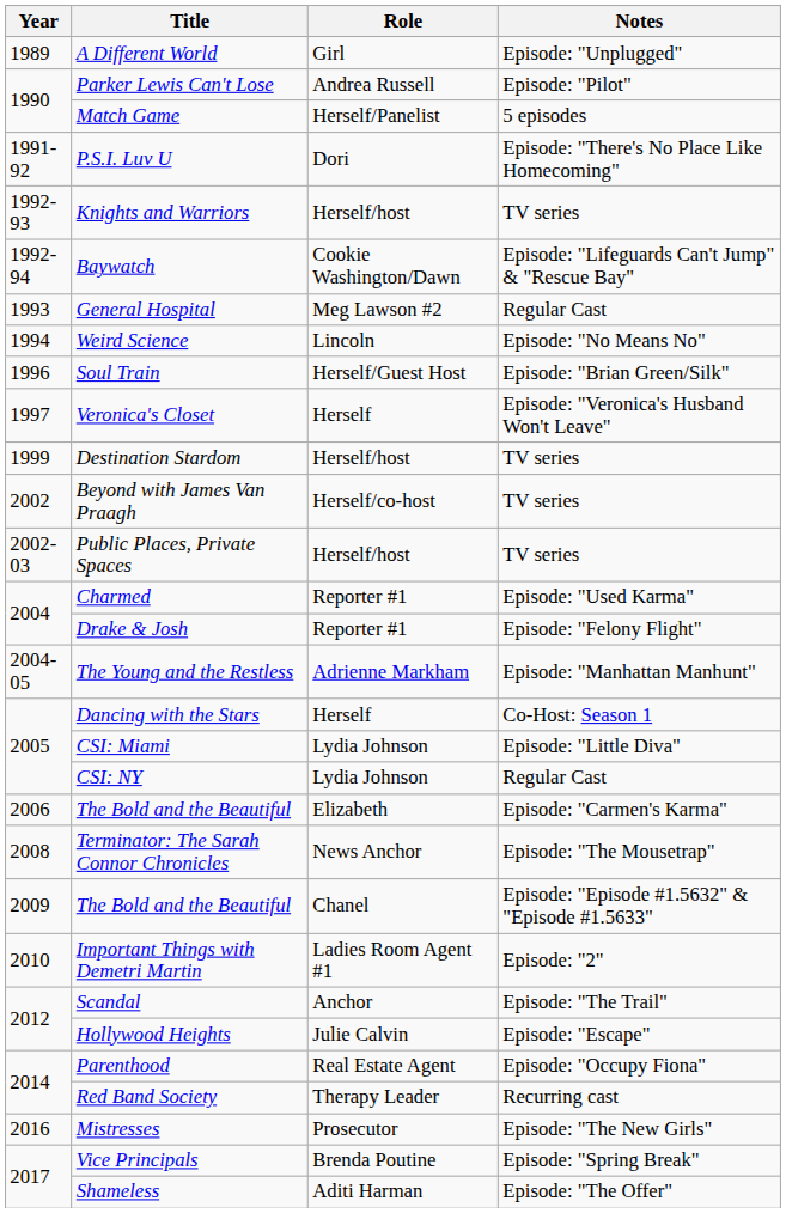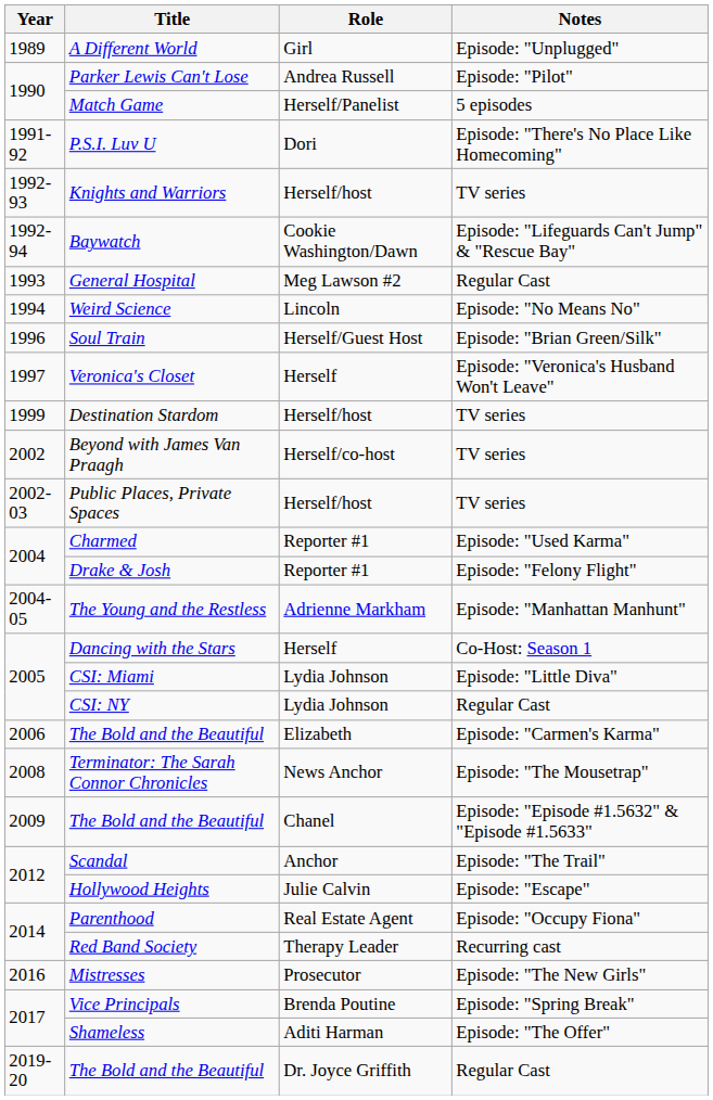- row: 2010 | Important Things with Demetri Martin | Ladies Room Agent #1 | Episode: "2"
+ row: 2019-20 | The Bold and the Beautiful | Dr. Joyce Griffith | Regular Cast
